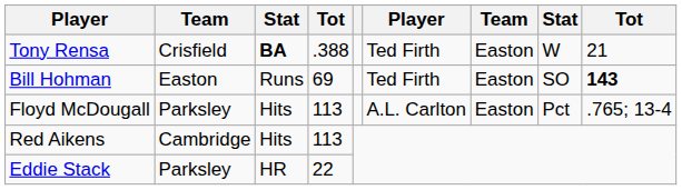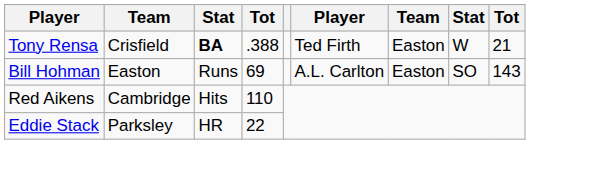Bill Hohman | column 6: Ted Firth -> A.L. Carlton
Bill Hohman | column 9: bold -> normal
- row: Floyd McDougall | Parksley | Hits | 113 | A.L. Carlton | Easton | Pct | .765; 13-4
Red Aikens | column 4: 113 -> 110
